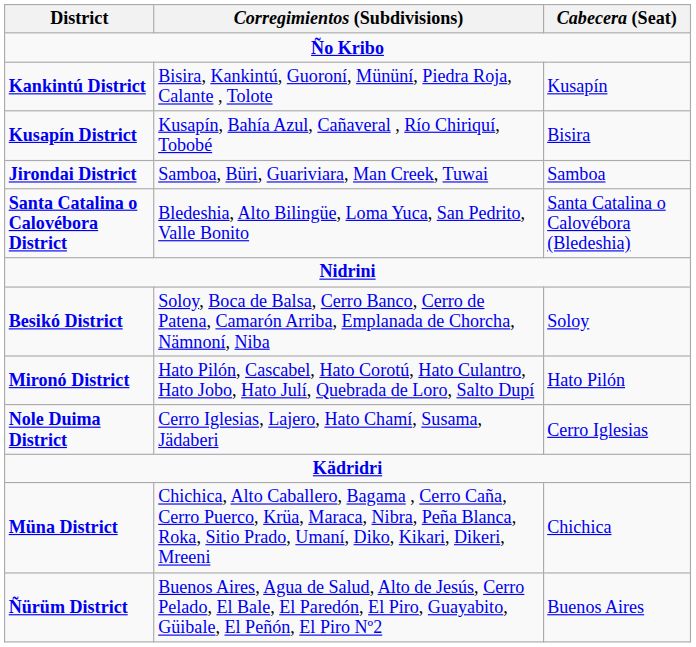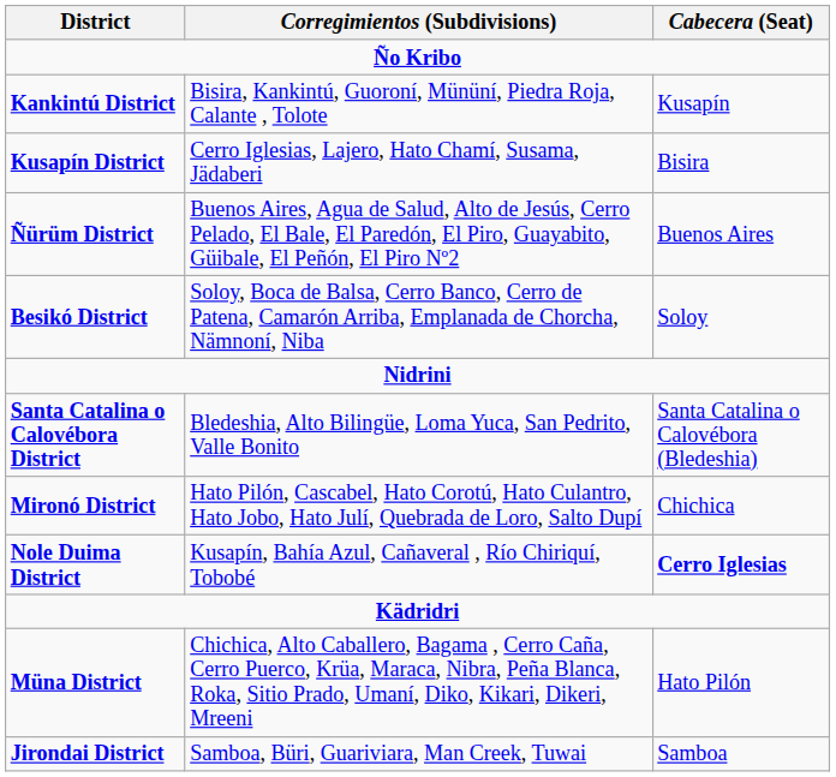Kusapín District | Corregimientos (Subdivisions): Kusapín, Bahía Azul, Cañaveral , Río Chiriquí, Tobobé -> Cerro Iglesias, Lajero, Hato Chamí, Susama, Jädaberi
rows swapped: Jirondai District <-> Ñürüm District
rows swapped: Santa Catalina o Calovébora District <-> Besikó District
Mironó District | Cabecera (Seat): Hato Pilón -> Chichica
Nole Duima District | Corregimientos (Subdivisions): Cerro Iglesias, Lajero, Hato Chamí, Susama, Jädaberi -> Kusapín, Bahía Azul, Cañaveral , Río Chiriquí, Tobobé
Nole Duima District | Cabecera (Seat): normal -> bold
Müna District | Cabecera (Seat): Chichica -> Hato Pilón
